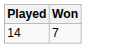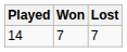+ column: Lost | 7
